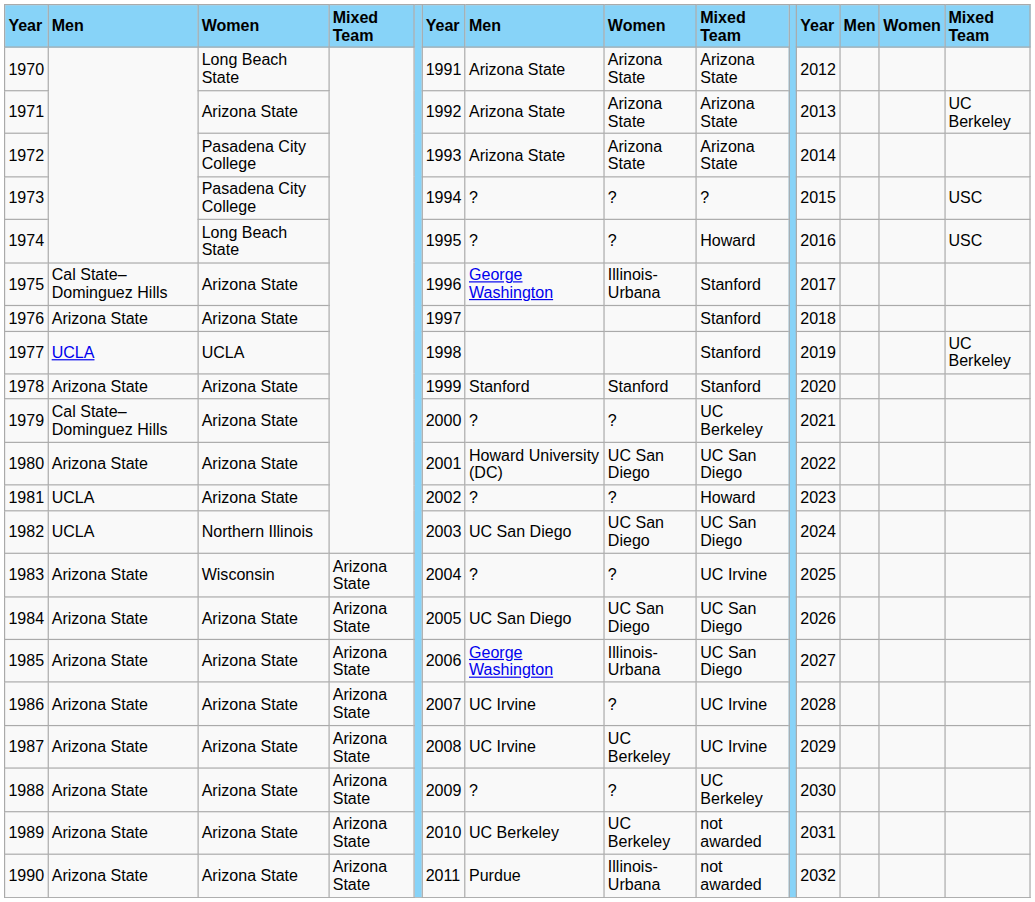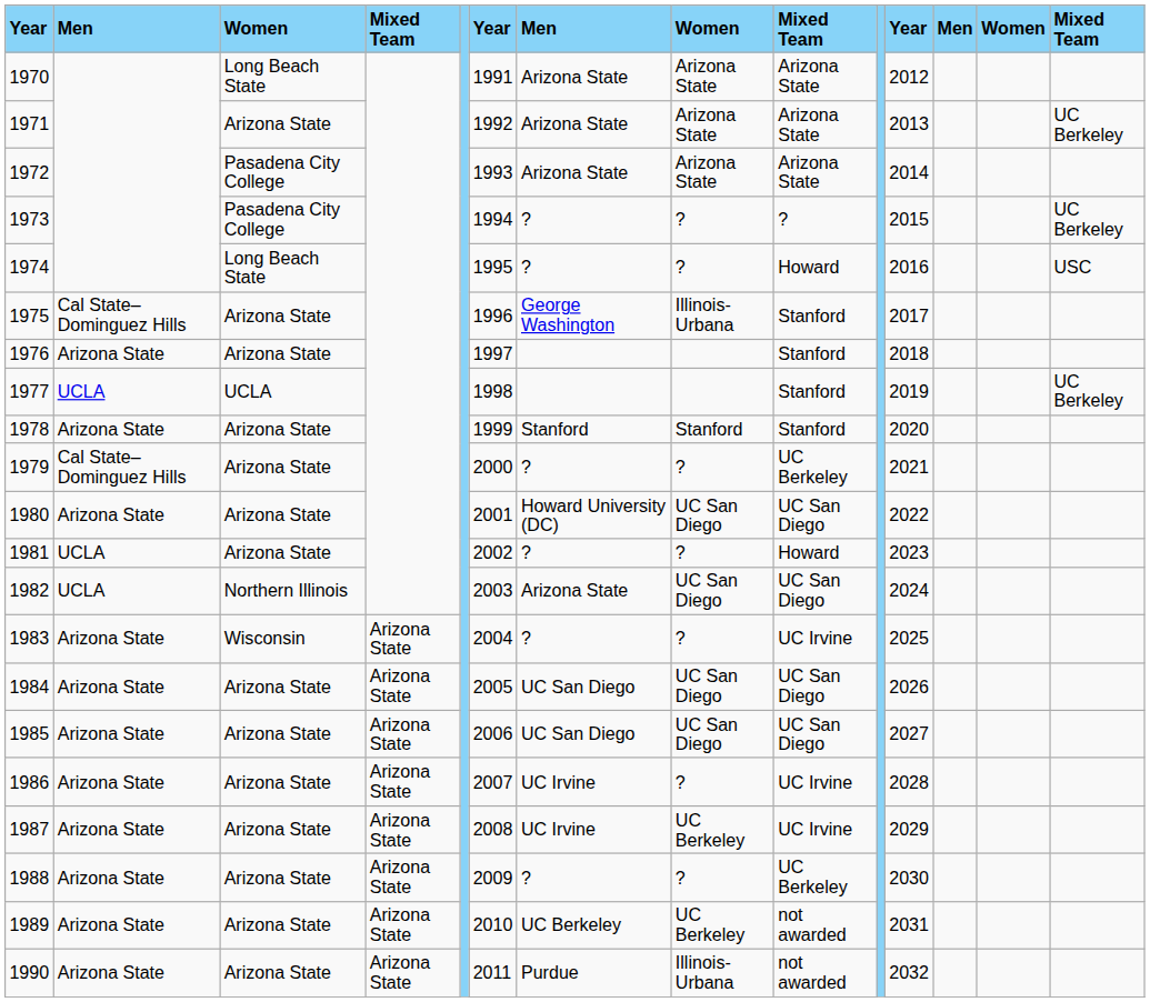1973 | column 14: USC -> UC Berkeley
1982 | column 7: UC San Diego -> Arizona State
1985 | column 7: George Washington -> UC San Diego
1985 | column 8: Illinois-Urbana -> UC San Diego
